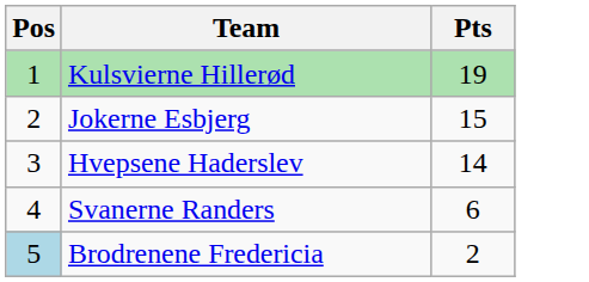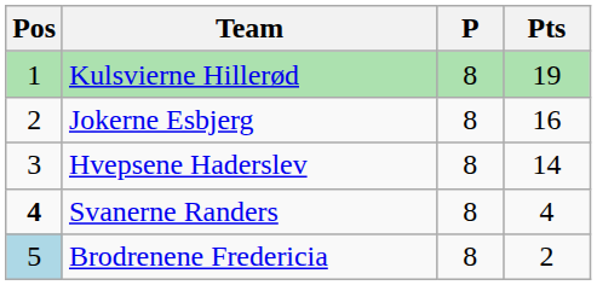+ column: P | 8 | 8 | 8 | 8 | 8
Jokerne Esbjerg | Pts: 15 -> 16
Svanerne Randers | Pos: normal -> bold
Svanerne Randers | Pts: 6 -> 4
